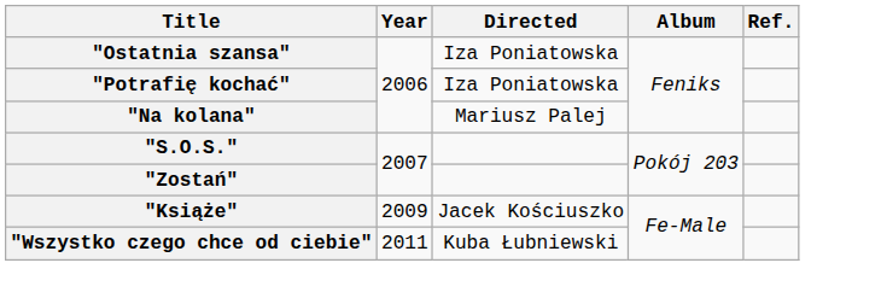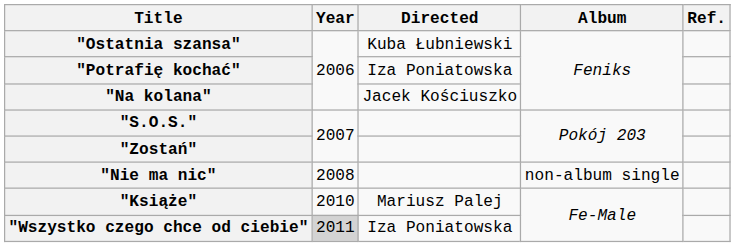"Ostatnia szansa" | Directed: Iza Poniatowska -> Kuba Łubniewski
"Na kolana" | Directed: Mariusz Palej -> Jacek Kościuszko
+ row: "Nie ma nic" | 2008 | non-album single
"Książe" | Year: 2009 -> 2010
"Książe" | Directed: Jacek Kościuszko -> Mariusz Palej
"Wszystko czego chce od ciebie" | Year: no background -> lightgrey background
"Wszystko czego chce od ciebie" | Directed: Kuba Łubniewski -> Iza Poniatowska
